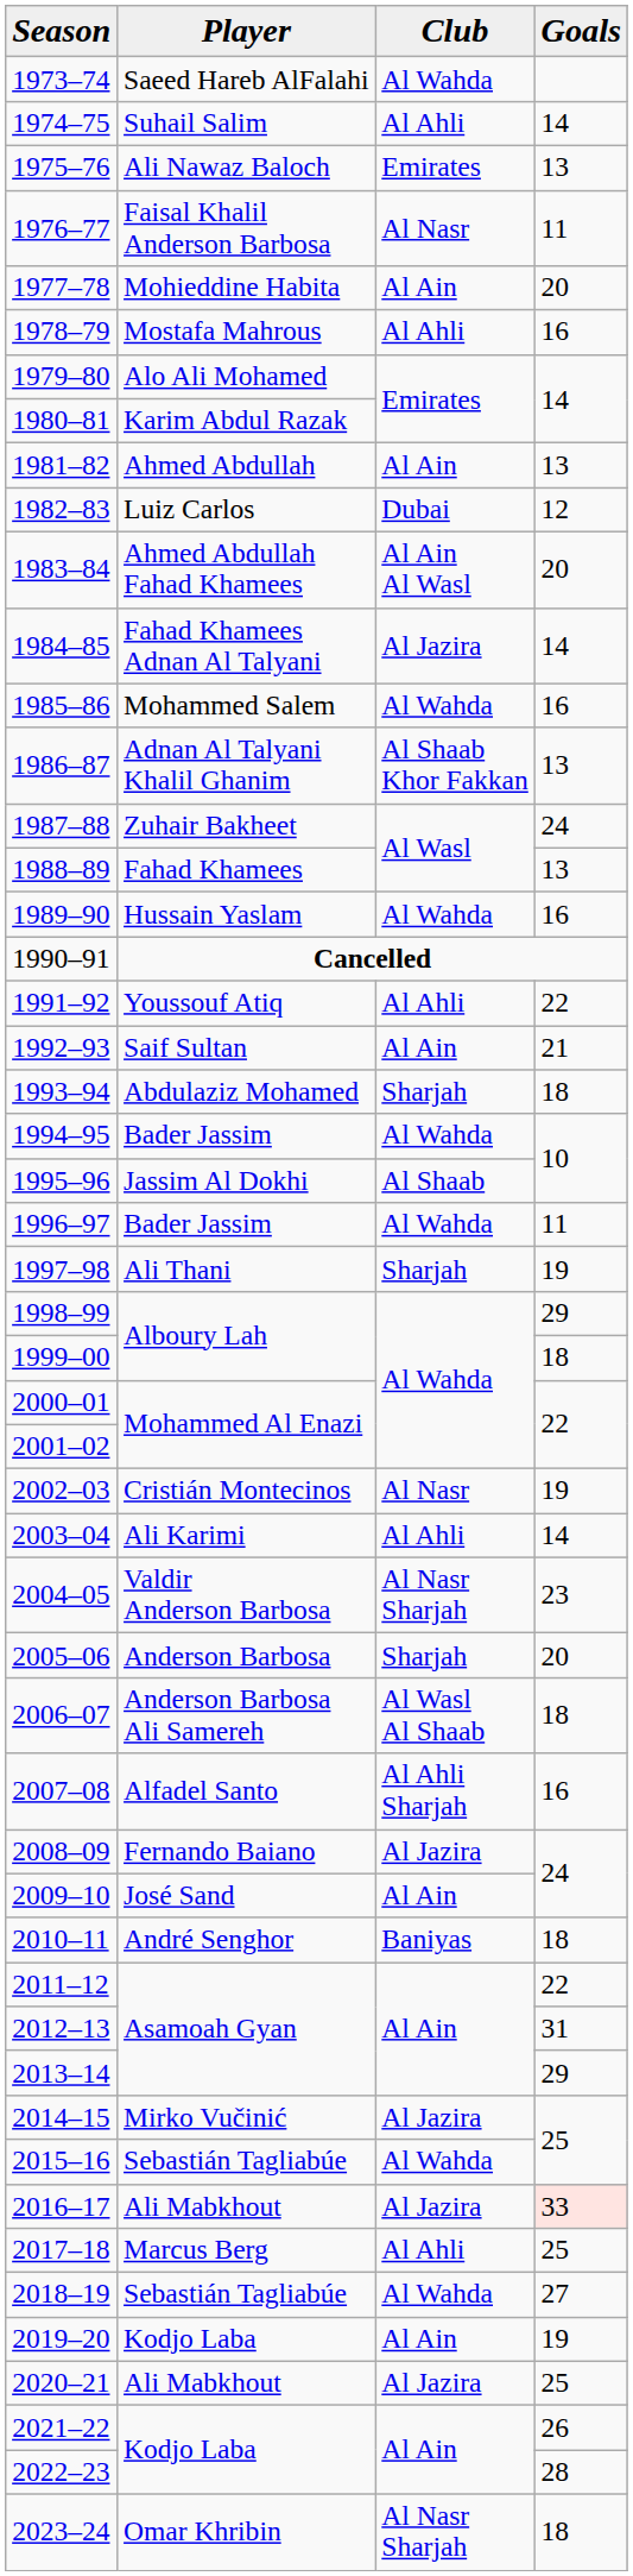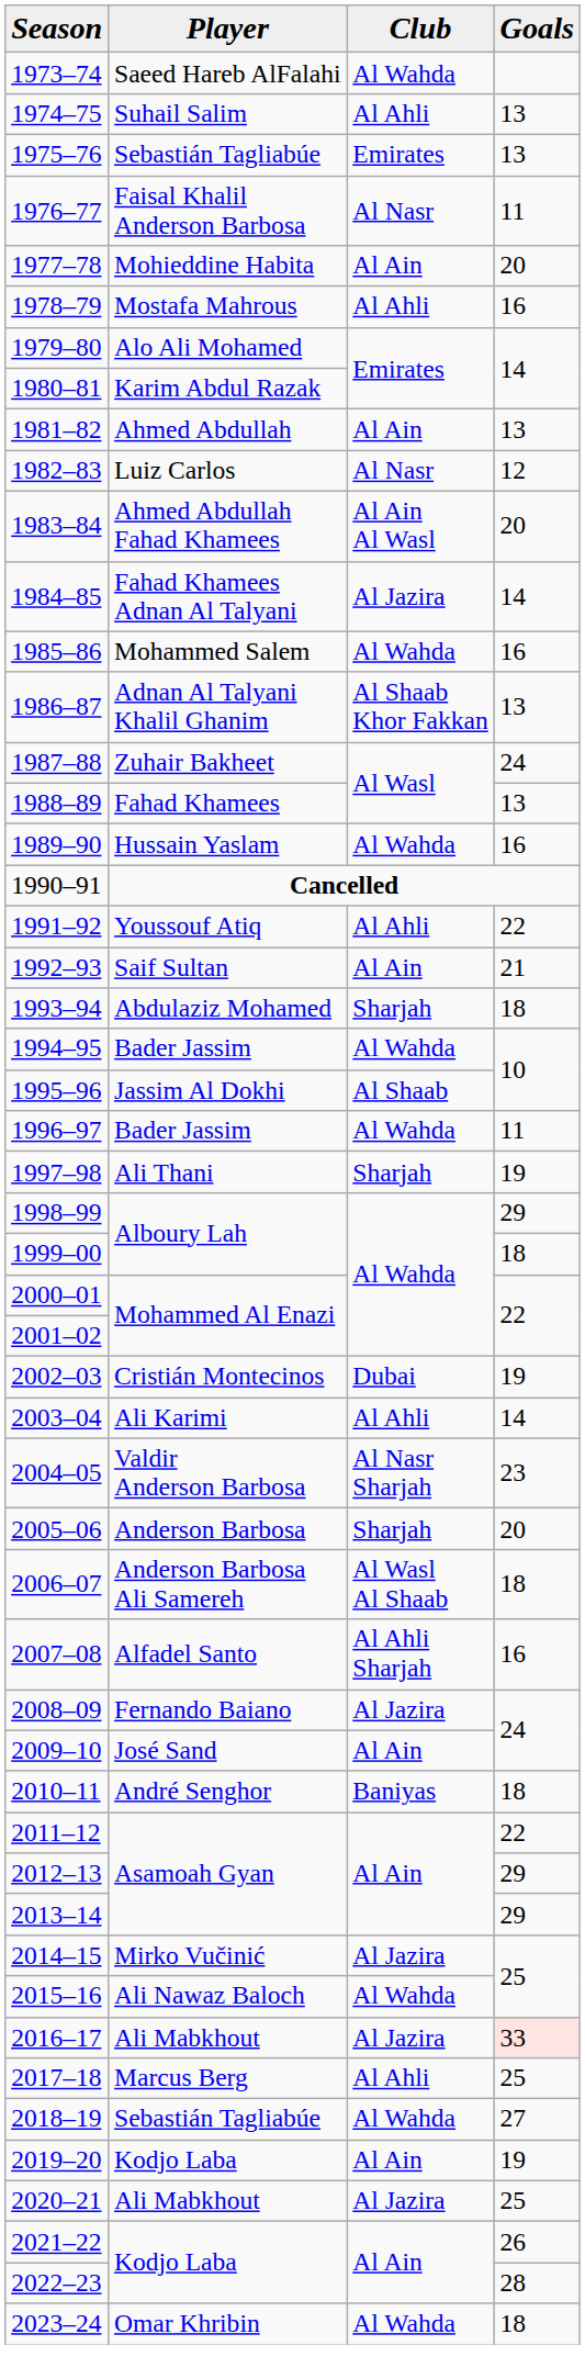1974–75 | Goals: 14 -> 13
1975–76 | Player: Ali Nawaz Baloch -> Sebastián Tagliabúe
1982–83 | Club: Dubai -> Al Nasr
2002–03 | Club: Al Nasr -> Dubai
2012–13 | Goals: 31 -> 29
2015–16 | Player: Sebastián Tagliabúe -> Ali Nawaz Baloch
2023–24 | Club: Al Nasr Sharjah -> Al Wahda
